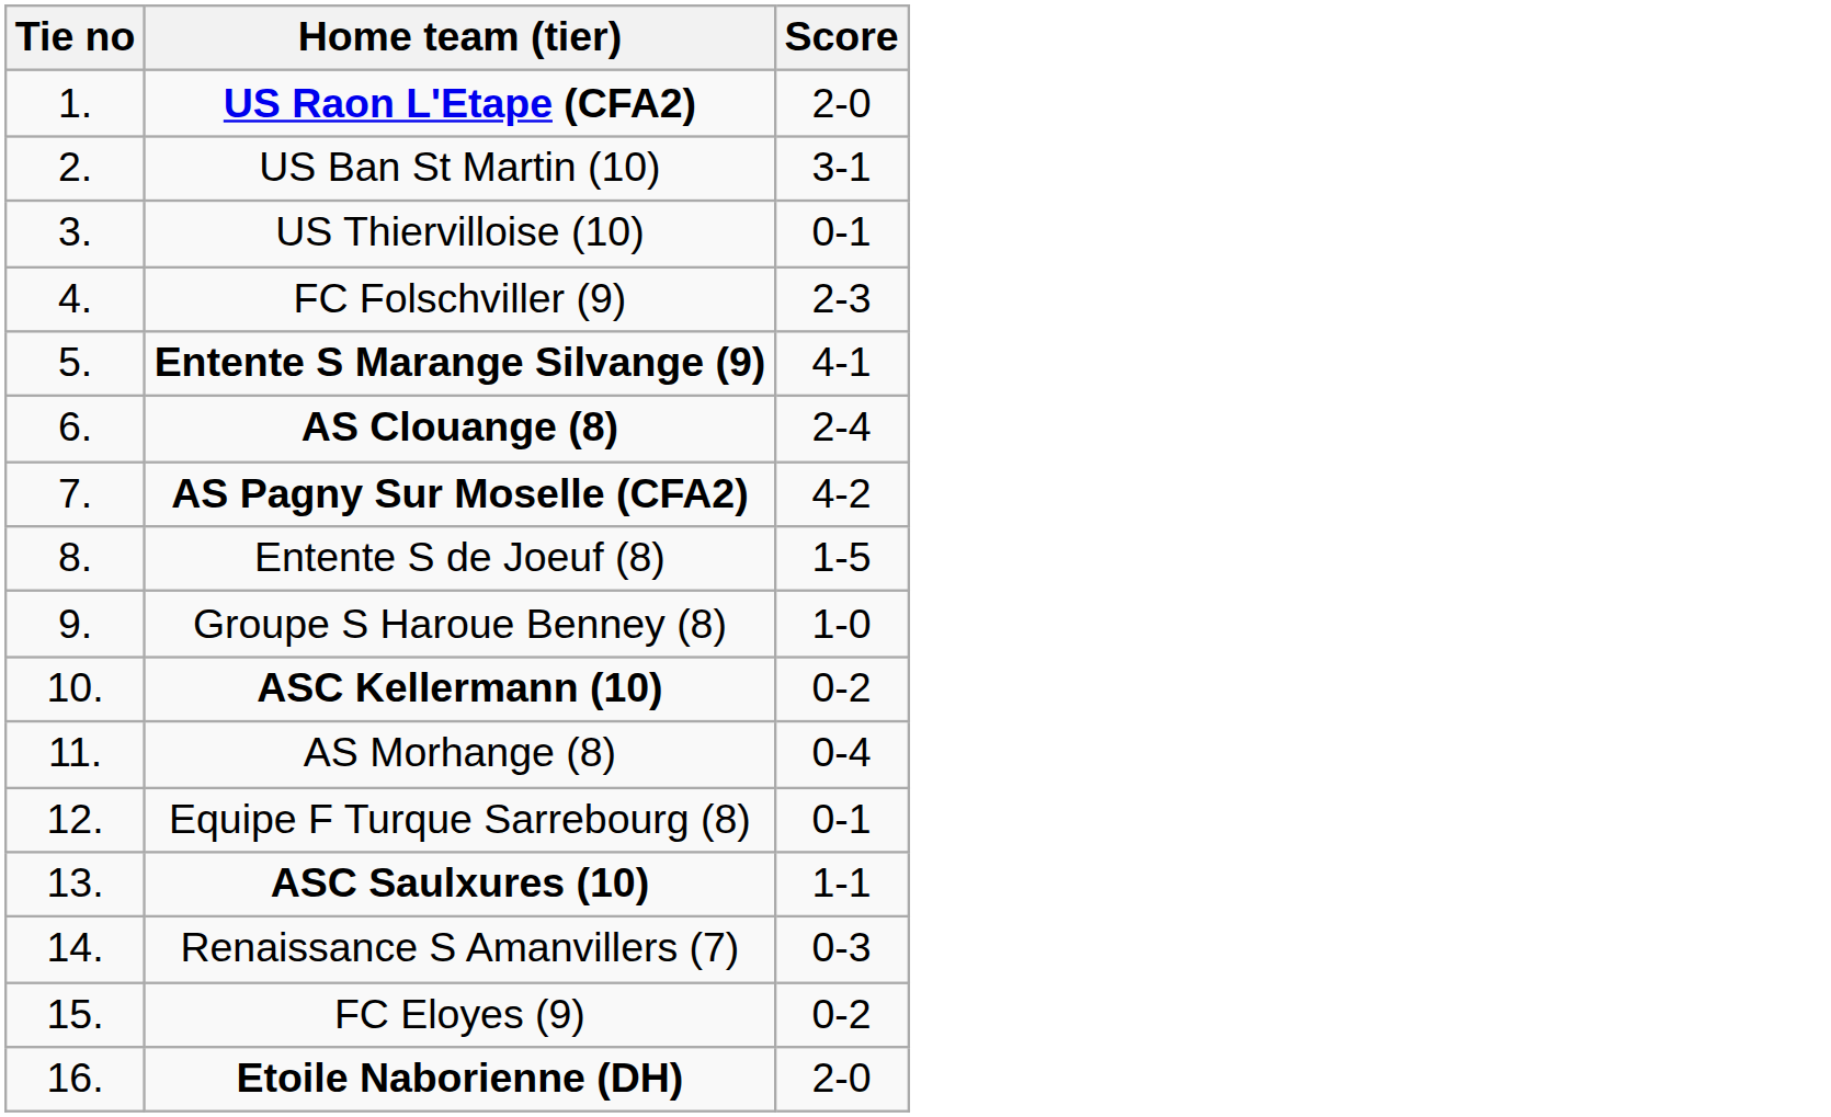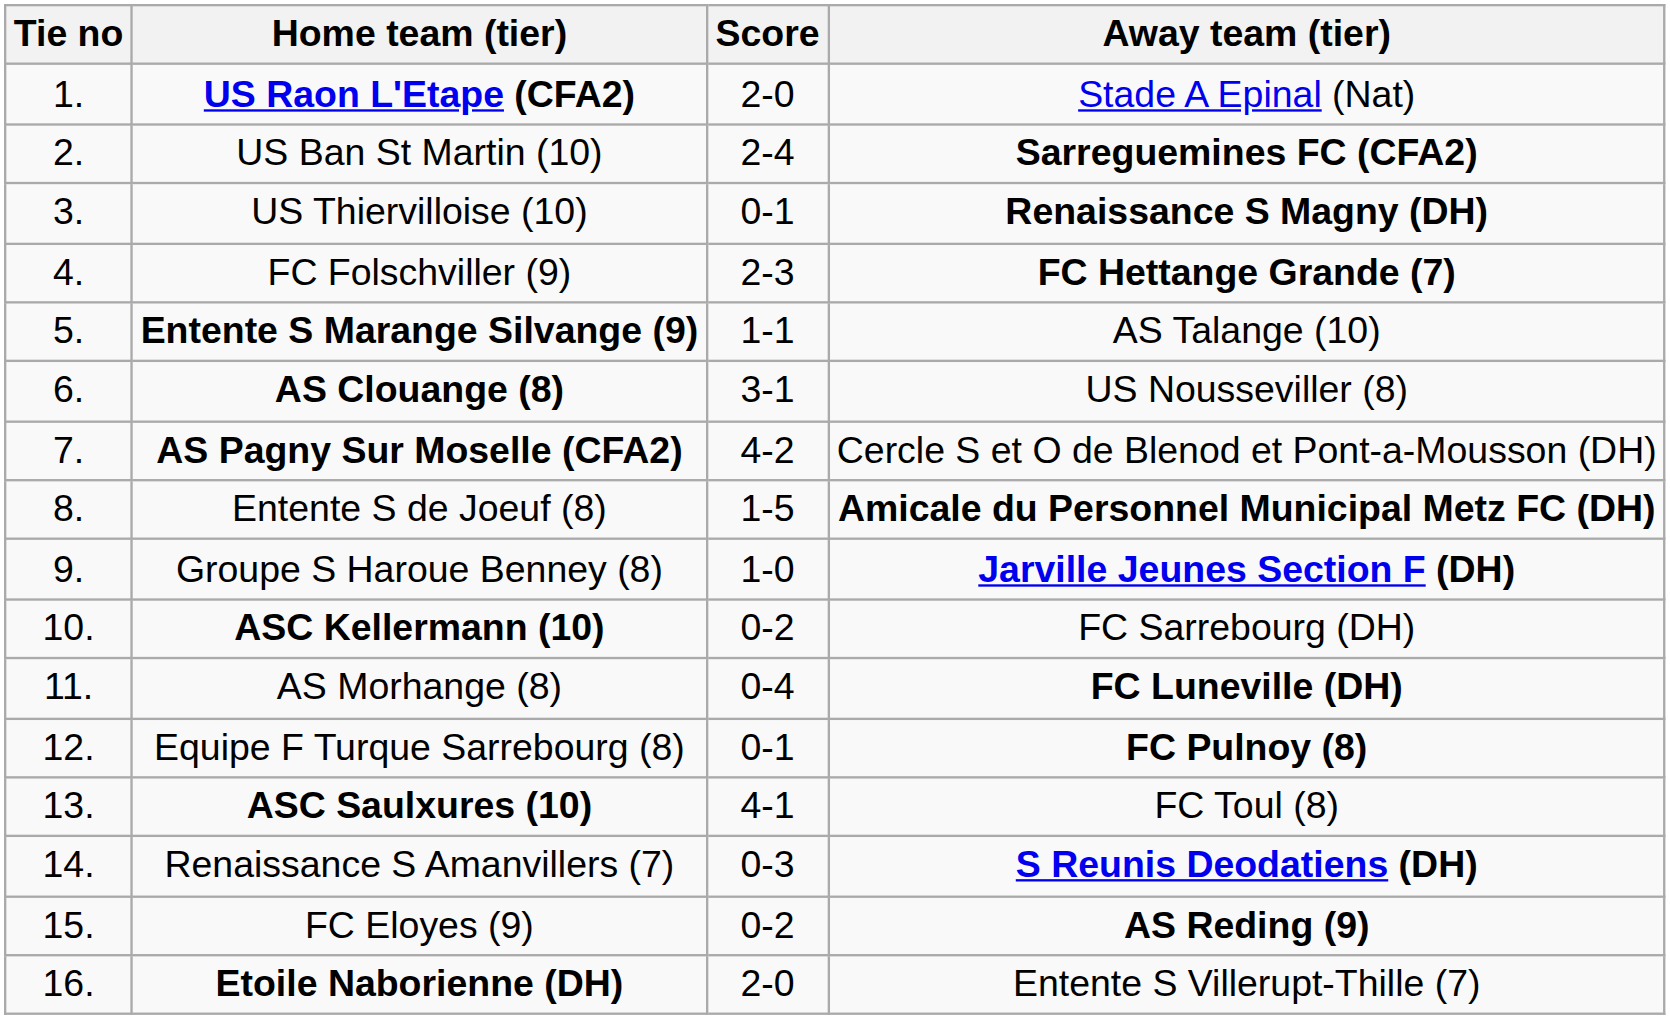+ column: Away team (tier) | Stade A Epinal (Nat) | Sarreguemines FC (CFA2) | Renaissance S Magny (DH) | FC Hettange Grande (7) | AS Talange (10) | US Nousseviller (8) | Cercle S et O de Blenod et Pont-a-Mousson (DH) | Amicale du Personnel Municipal Metz FC (DH) | Jarville Jeunes Section F (DH) | FC Sarrebourg (DH) | FC Luneville (DH) | FC Pulnoy (8) | FC Toul (8) | S Reunis Deodatiens (DH) | AS Reding (9) | Entente S Villerupt-Thille (7)
US Ban St Martin (10) | Score: 3-1 -> 2-4
Entente S Marange Silvange (9) | Score: 4-1 -> 1-1
AS Clouange (8) | Score: 2-4 -> 3-1
ASC Saulxures (10) | Score: 1-1 -> 4-1
